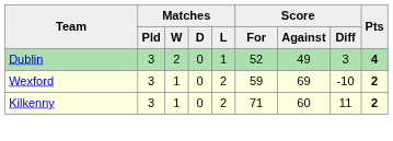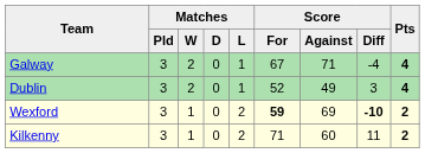+ row: Galway | 3 | 2 | 0 | 1 | 67 | 71 | -4 | 4
Wexford | Score / For: normal -> bold
Wexford | Score / Diff: normal -> bold
